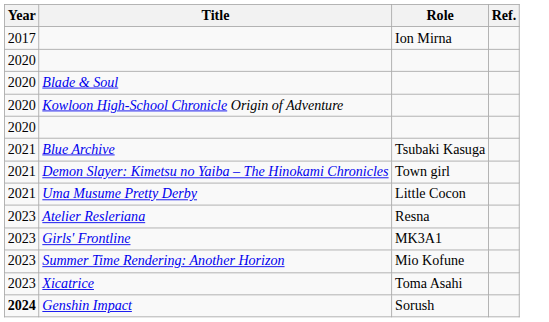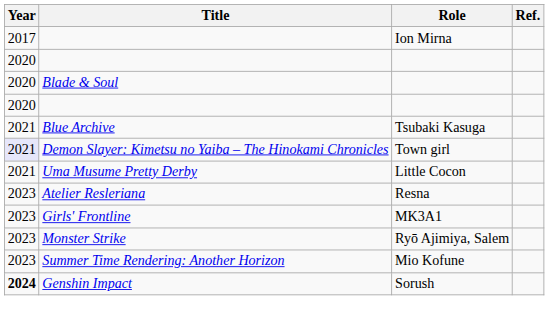- row: 2020 | Kowloon High-School Chronicle Origin of Adventure
Demon Slayer: Kimetsu no Yaiba – The Hinokami Chronicles | Year: no background -> lavender background
+ row: 2023 | Monster Strike | Ryō Ajimiya, Salem
- row: 2023 | Xicatrice | Toma Asahi
